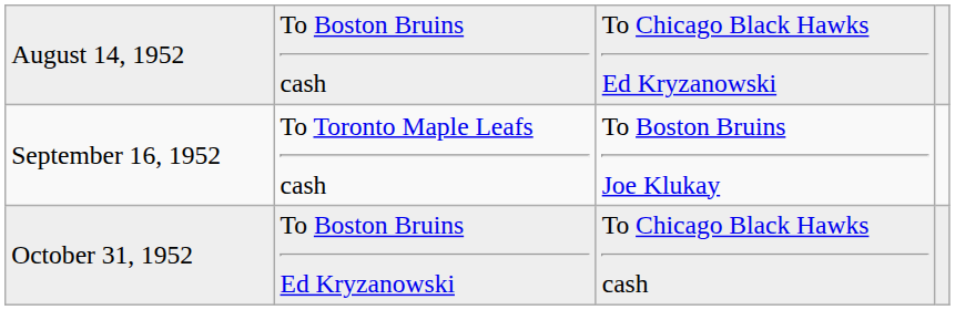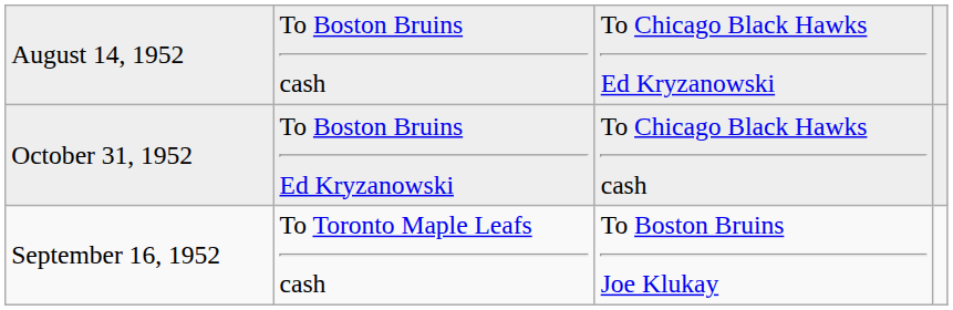rows swapped: September 16, 1952 <-> October 31, 1952
